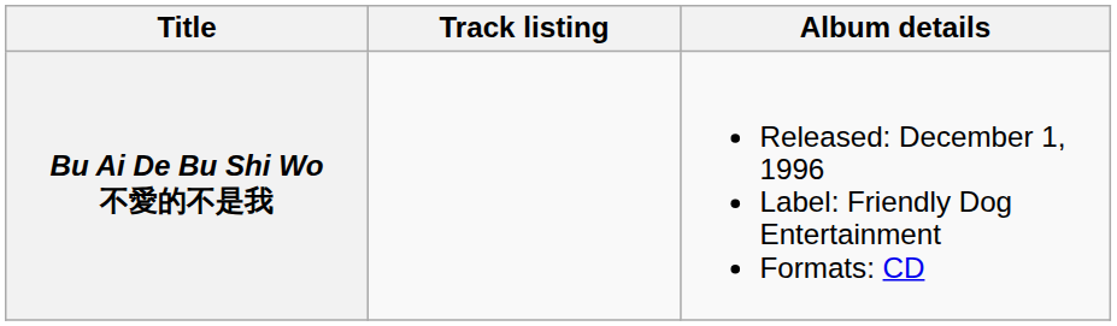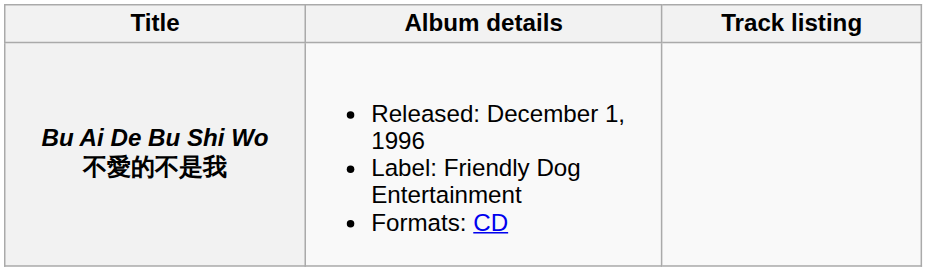columns swapped: Album details <-> Track listing
